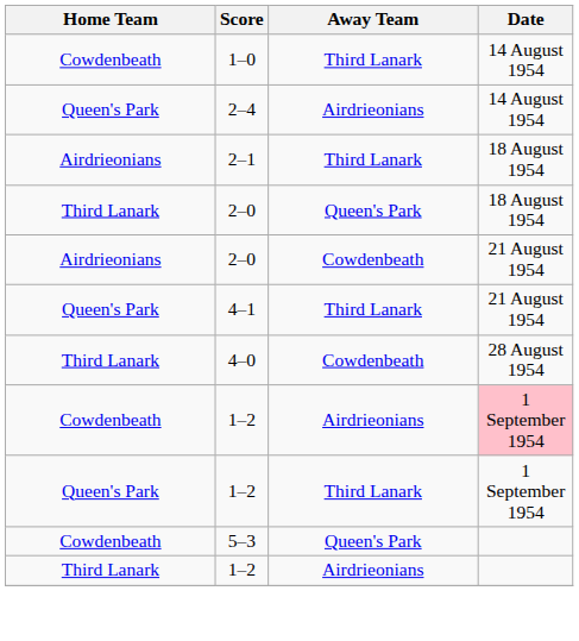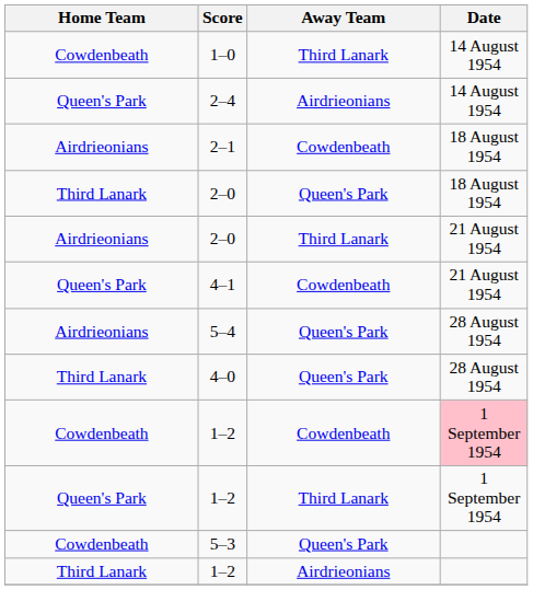2–1 | Away Team: Third Lanark -> Cowdenbeath
Airdrieonians / 2–0 | Away Team: Cowdenbeath -> Third Lanark
4–1 | Away Team: Third Lanark -> Cowdenbeath
+ row: Airdrieonians | 5–4 | Queen's Park | 28 August 1954
4–0 | Away Team: Cowdenbeath -> Queen's Park
Cowdenbeath / 1–2 | Away Team: Airdrieonians -> Cowdenbeath
